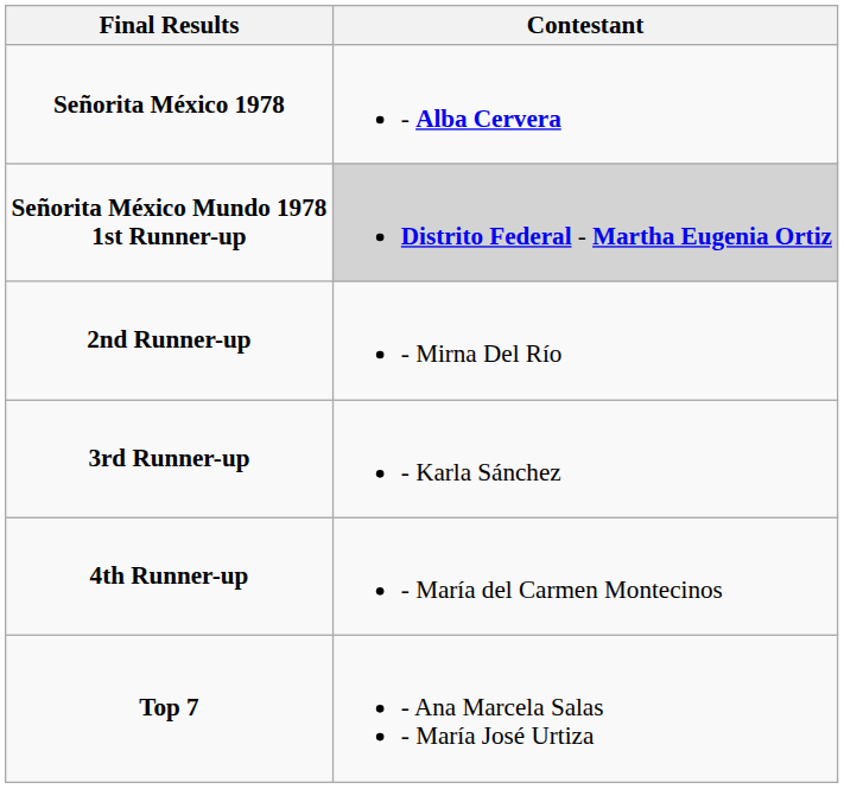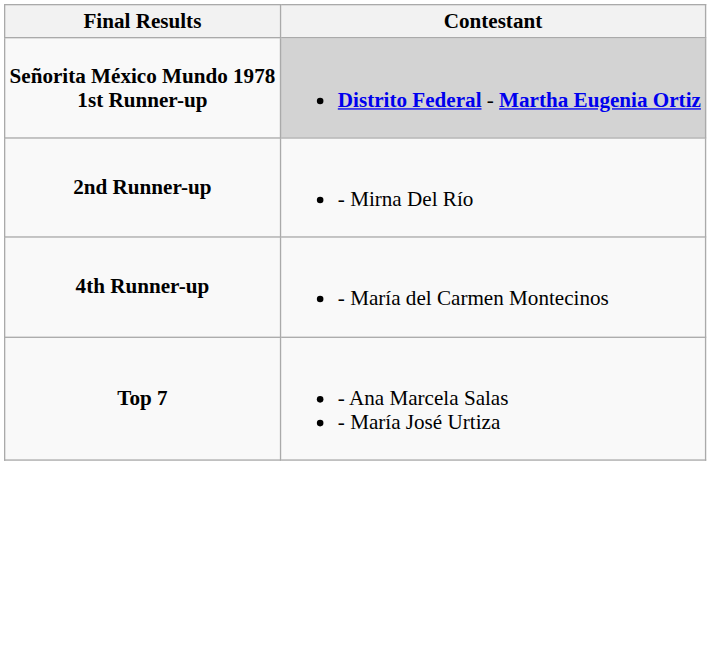- row: Señorita México 1978 | - Alba Cervera
- row: 3rd Runner-up | - Karla Sánchez
